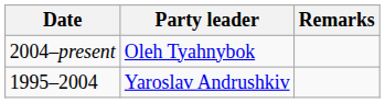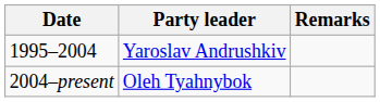rows swapped: 1995–2004 <-> 2004–present
